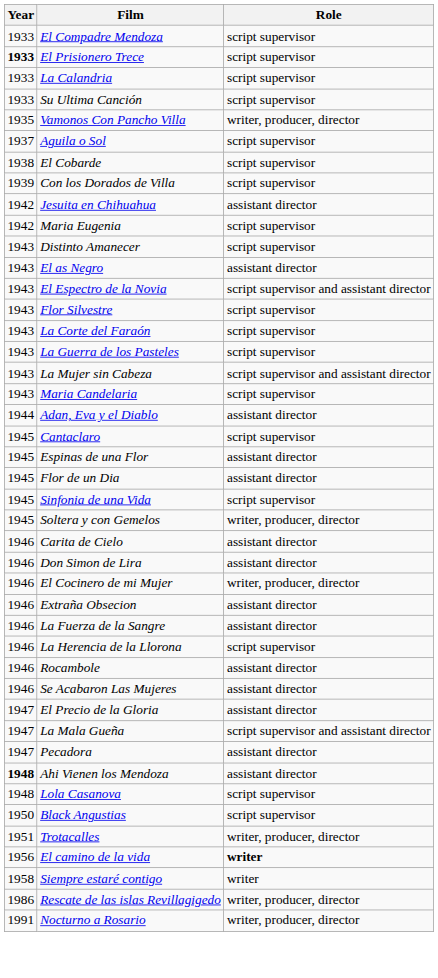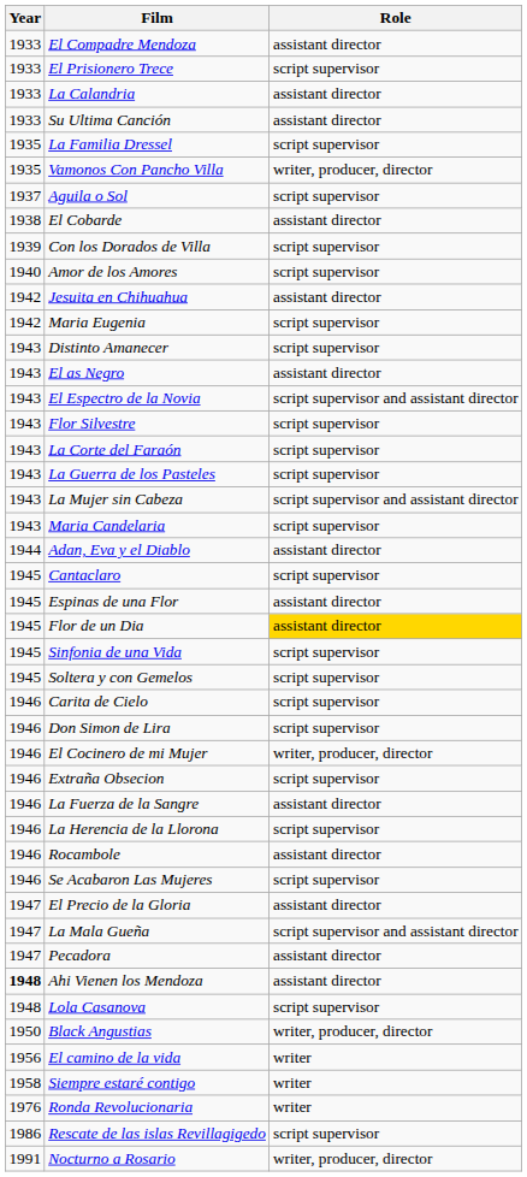El Compadre Mendoza | Role: script supervisor -> assistant director
El Prisionero Trece | Year: bold -> normal
La Calandria | Role: script supervisor -> assistant director
Su Ultima Canción | Role: script supervisor -> assistant director
+ row: 1935 | La Familia Dressel | script supervisor
El Cobarde | Role: script supervisor -> assistant director
+ row: 1940 | Amor de los Amores | script supervisor
Flor de un Dia | Role: no background -> gold background
Soltera y con Gemelos | Role: writer, producer, director -> script supervisor
Carita de Cielo | Role: assistant director -> script supervisor
Don Simon de Lira | Role: assistant director -> script supervisor
Extraña Obsecion | Role: assistant director -> script supervisor
Se Acabaron Las Mujeres | Role: assistant director -> script supervisor
Black Angustias | Role: script supervisor -> writer, producer, director
- row: 1951 | Trotacalles | writer, producer, director
El camino de la vida | Role: bold -> normal
+ row: 1976 | Ronda Revolucionaria | writer
Rescate de las islas Revillagigedo | Role: writer, producer, director -> script supervisor
